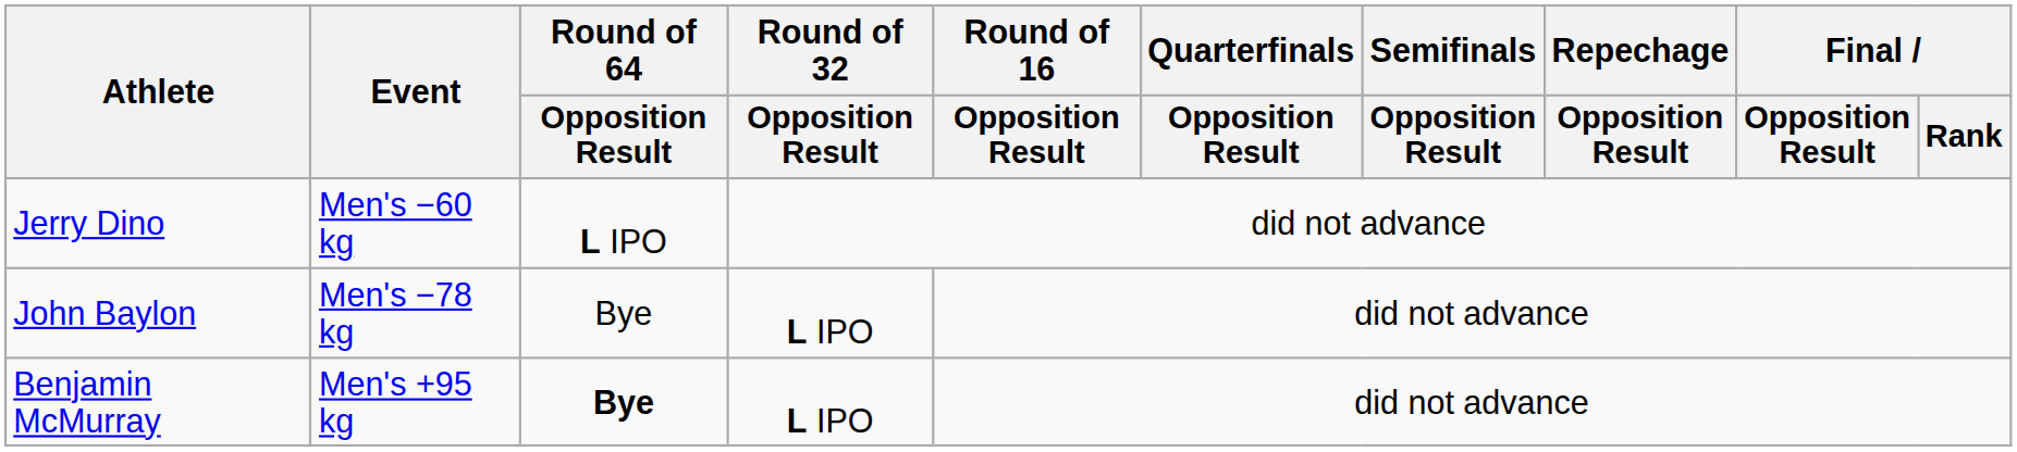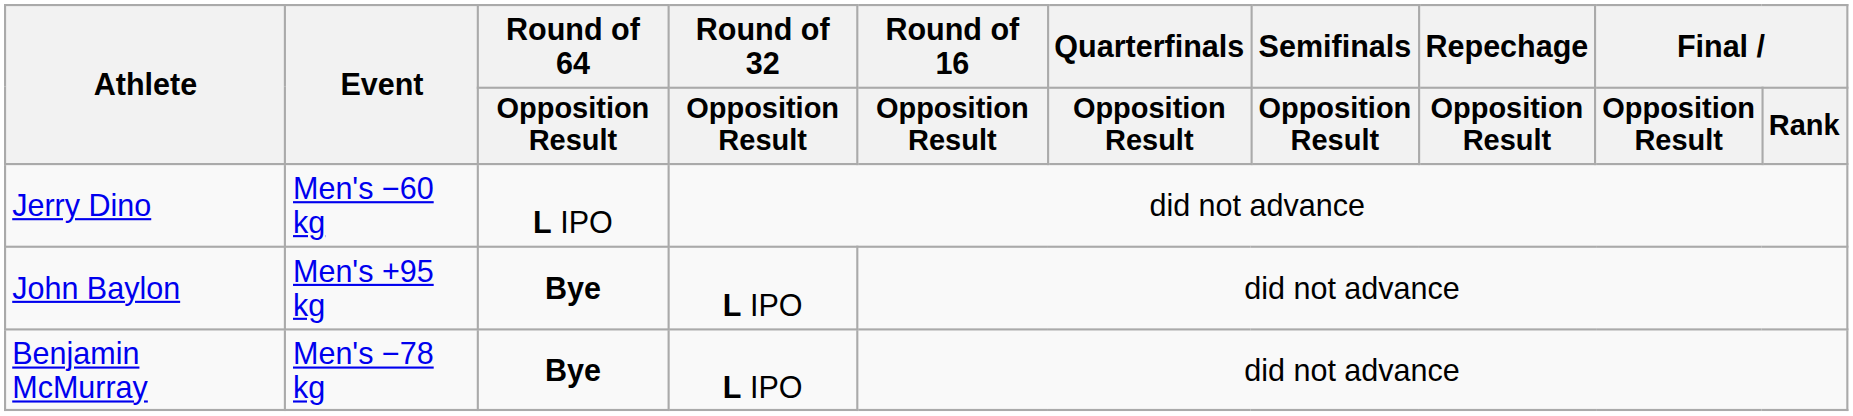John Baylon | Event: Men's −78 kg -> Men's +95 kg
John Baylon | Round of 64 / Opposition Result: normal -> bold
Benjamin McMurray | Event: Men's +95 kg -> Men's −78 kg
